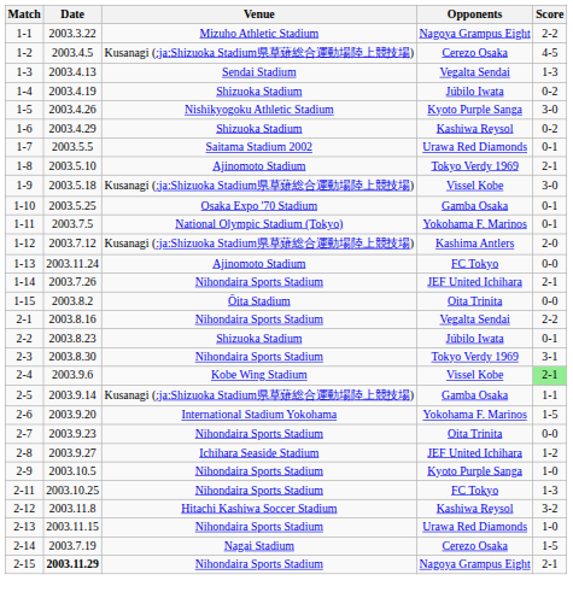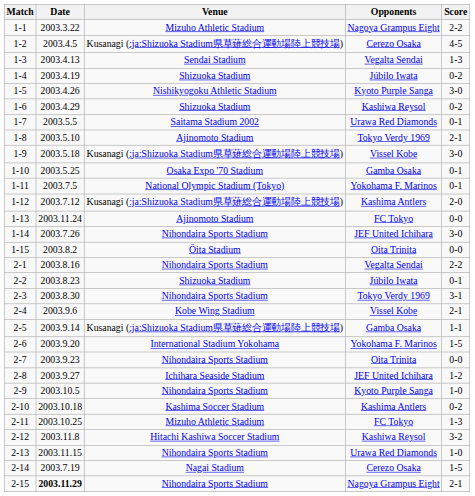1-14 | Score: 2-1 -> 3-0
2-4 | Score: lightgreen background -> no background
+ row: 2-10 | 2003.10.18 | Kashima Soccer Stadium | Kashima Antlers | 0-2
2-11 | Venue: Nihondaira Sports Stadium -> Mizuho Athletic Stadium
